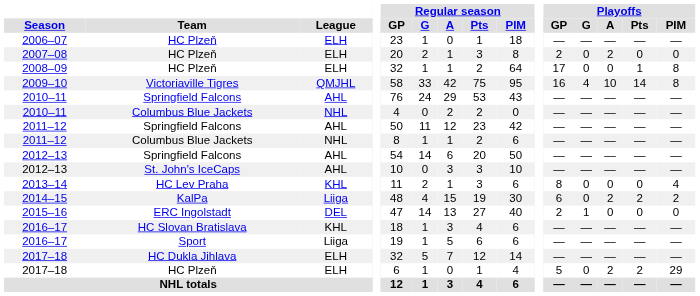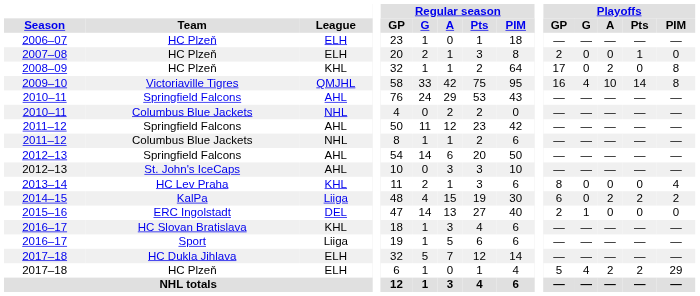2007–08 | Playoffs / A: 2 -> 0
2007–08 | Playoffs / Pts: 0 -> 1
2008–09 | League: ELH -> KHL
2008–09 | Playoffs / A: 0 -> 2
2008–09 | Playoffs / Pts: 1 -> 0
2017–18 / HC Plzeň | Playoffs / G: 0 -> 4
